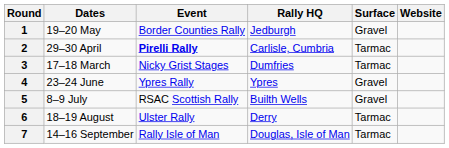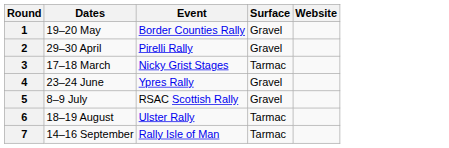- column: Rally HQ | Jedburgh | Carlisle, Cumbria | Dumfries | Ypres | Builth Wells | Derry | Douglas, Isle of Man
2 | Event: bold -> normal
2 | Surface: Tarmac -> Gravel
